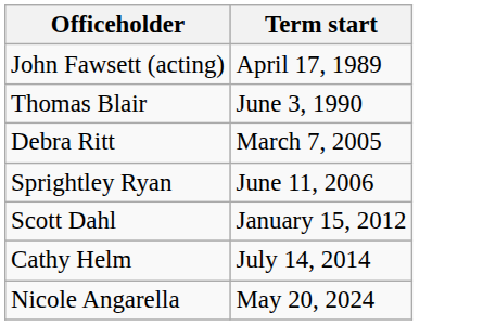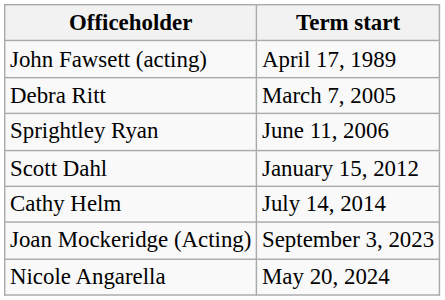- row: Thomas Blair | June 3, 1990
+ row: Joan Mockeridge (Acting) | September 3, 2023
